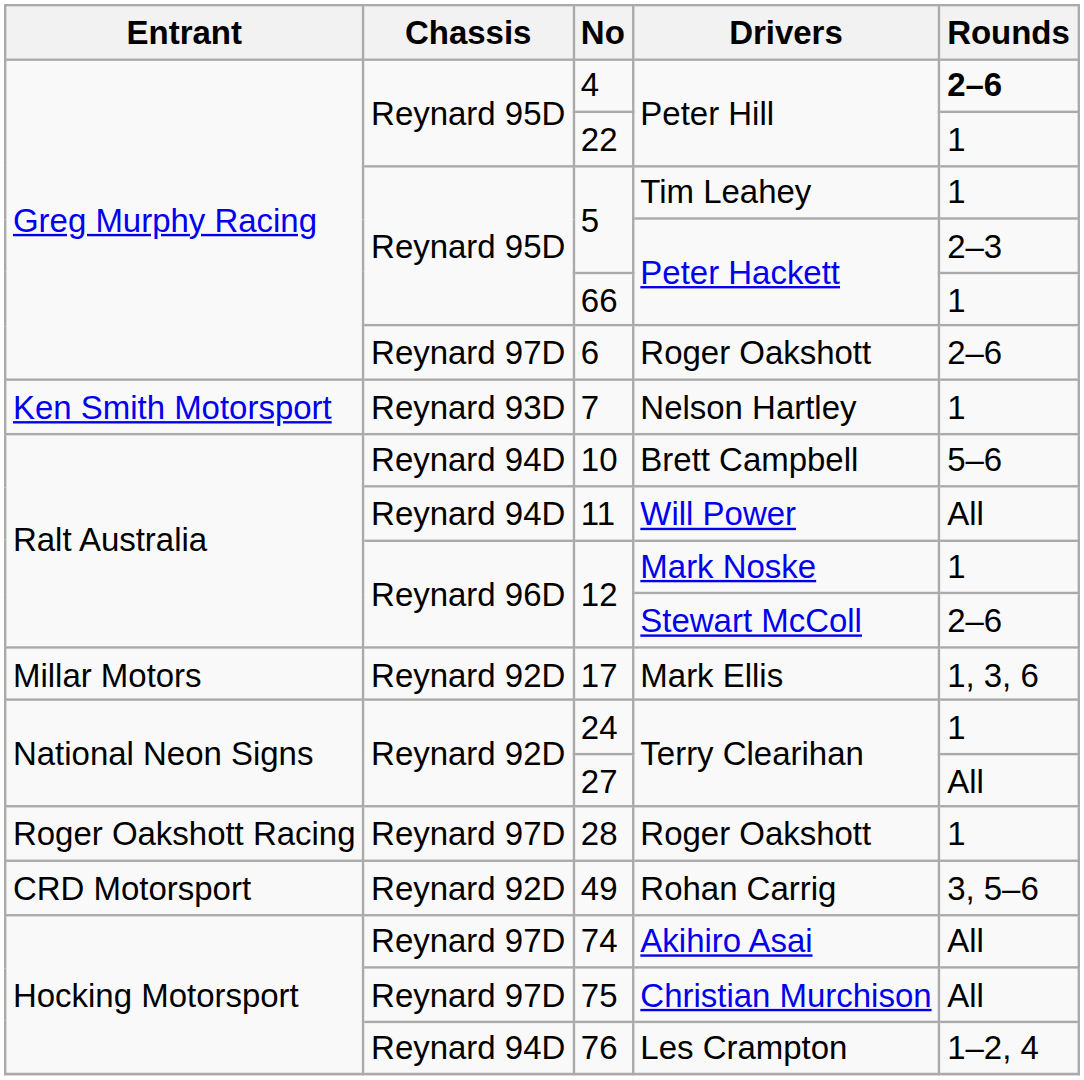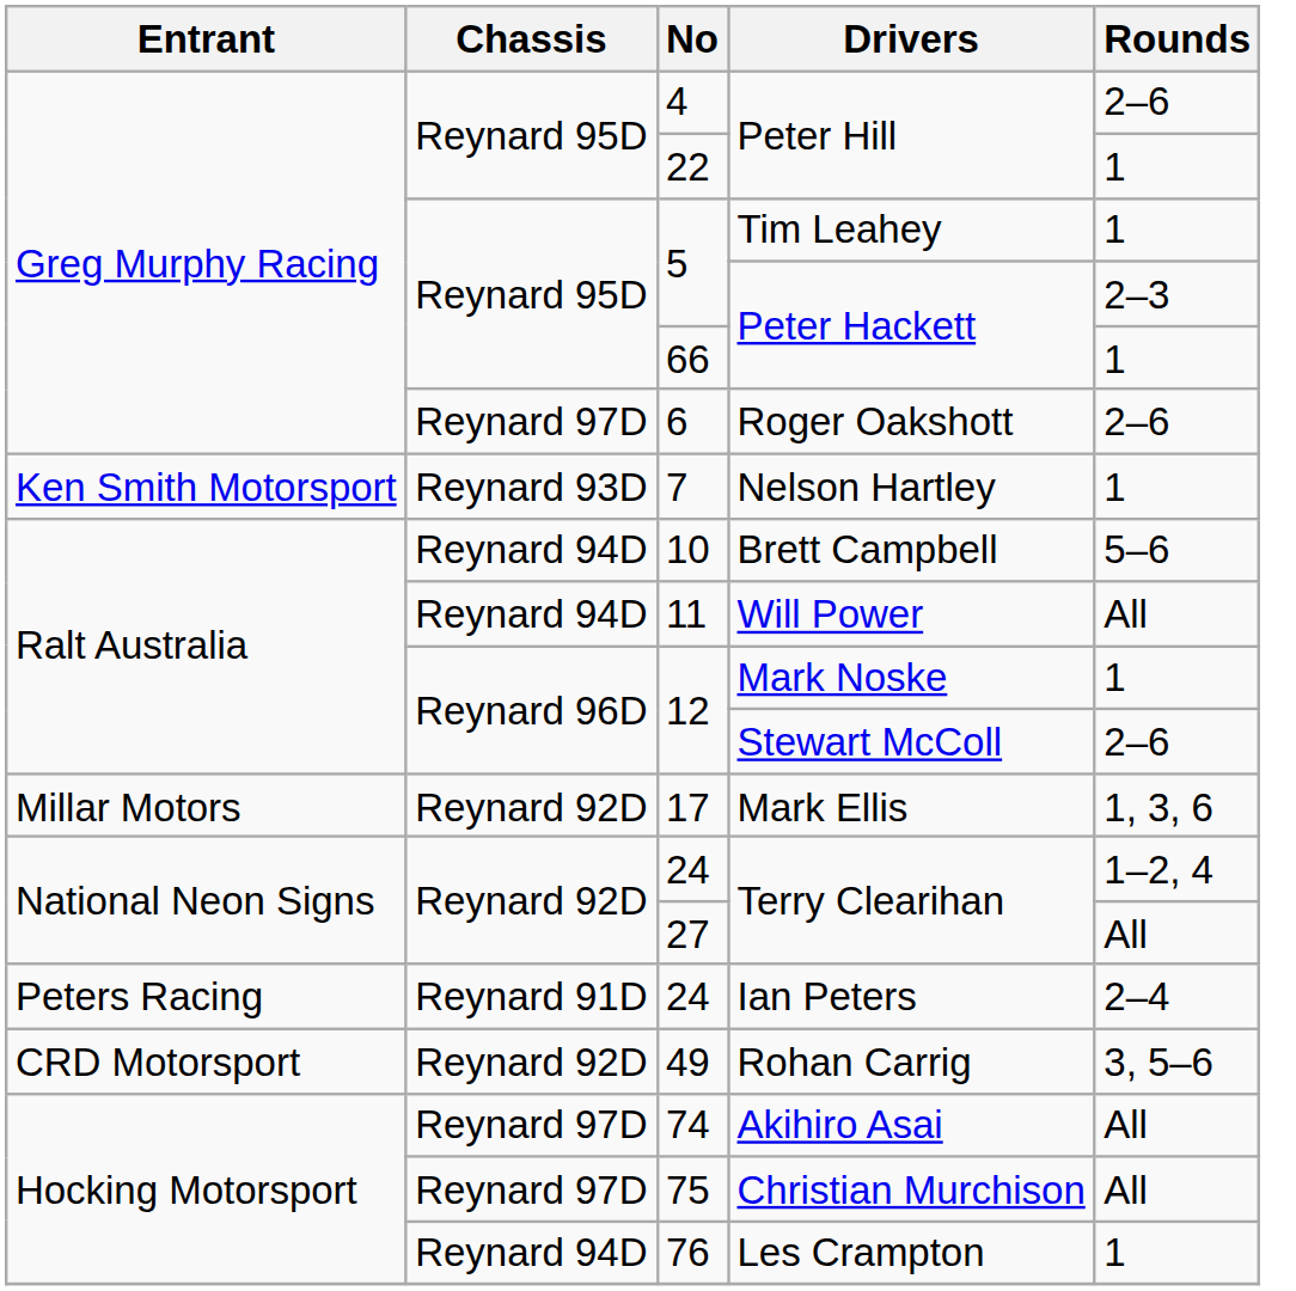4 | Rounds: bold -> normal
24 / Terry Clearihan | Rounds: 1 -> 1–2, 4
+ row: Peters Racing | Reynard 91D | 24 | Ian Peters | 2–4
- row: Roger Oakshott Racing | Reynard 97D | 28 | Roger Oakshott | 1
76 | Rounds: 1–2, 4 -> 1
